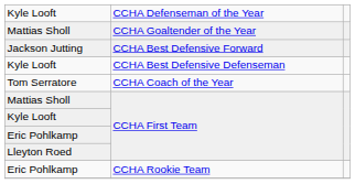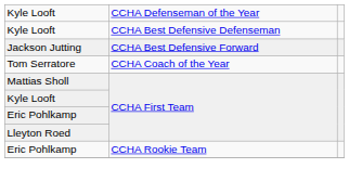- row: Mattias Sholl | CCHA Goaltender of the Year
rows swapped: Kyle Looft / CCHA Best Defensive Defenseman <-> Jackson Jutting
